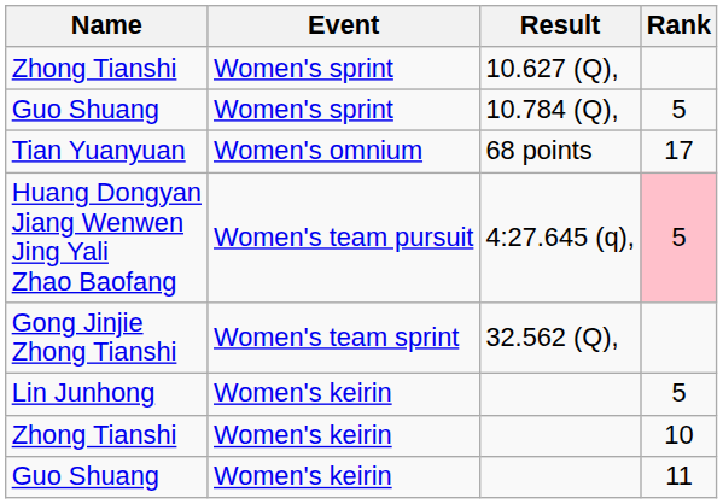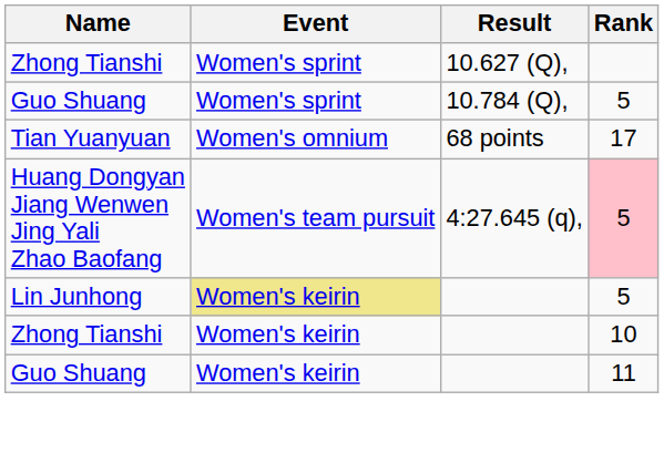- row: Gong Jinjie Zhong Tianshi | Women's team sprint | 32.562 (Q),
Lin Junhong | Event: no background -> khaki background
